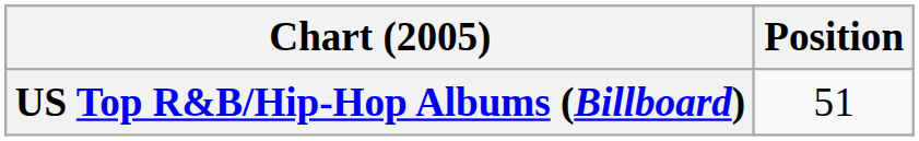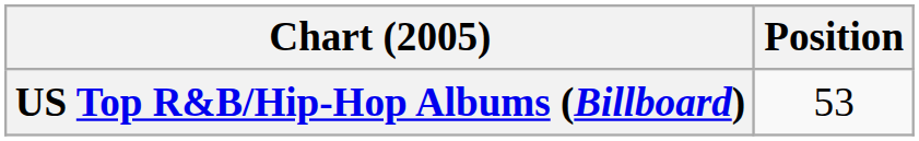US Top R&B/Hip-Hop Albums (Billboard) | Position: 51 -> 53
